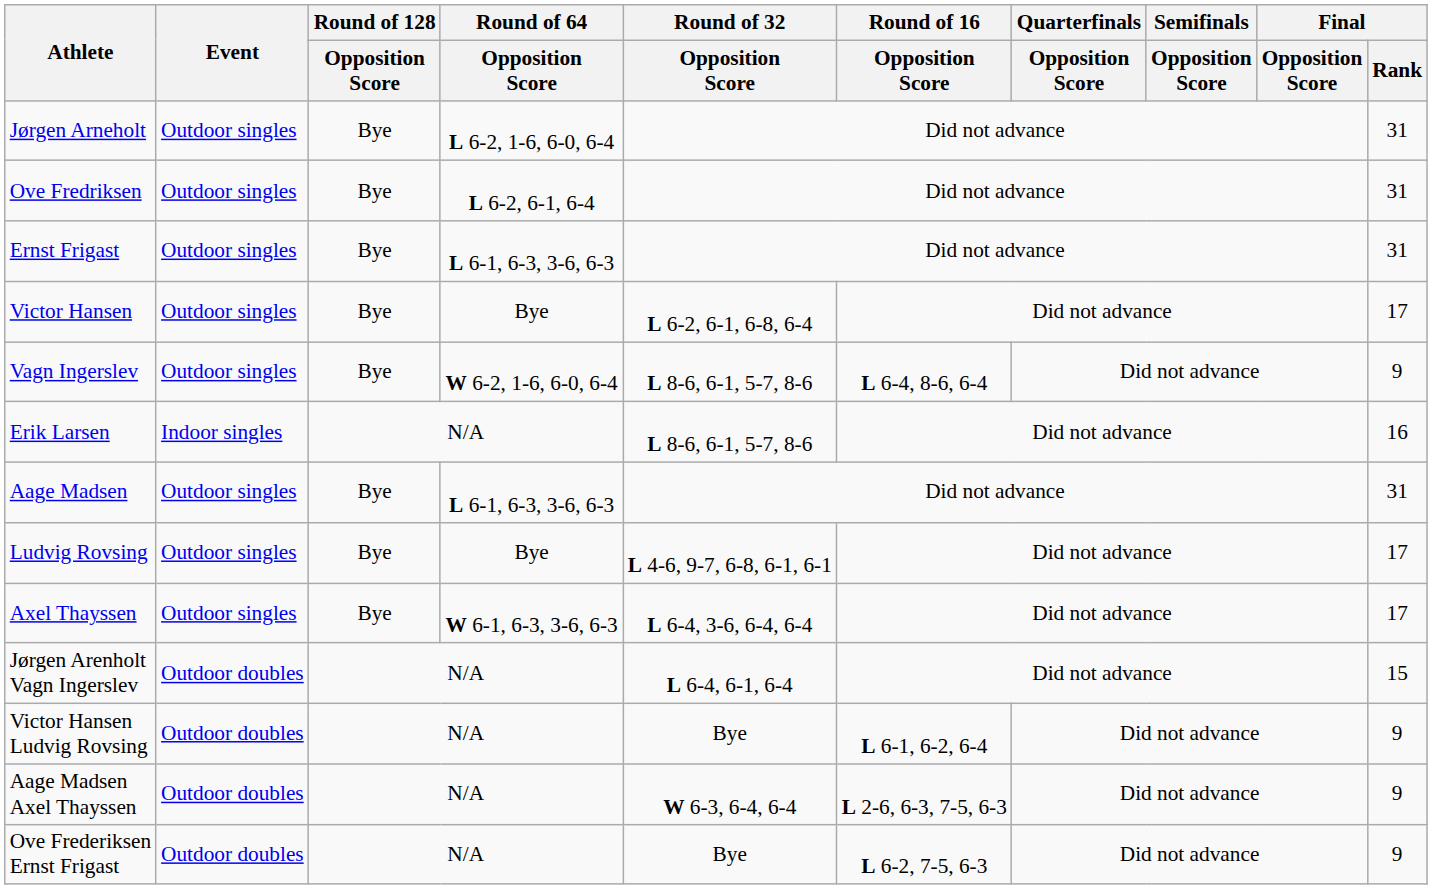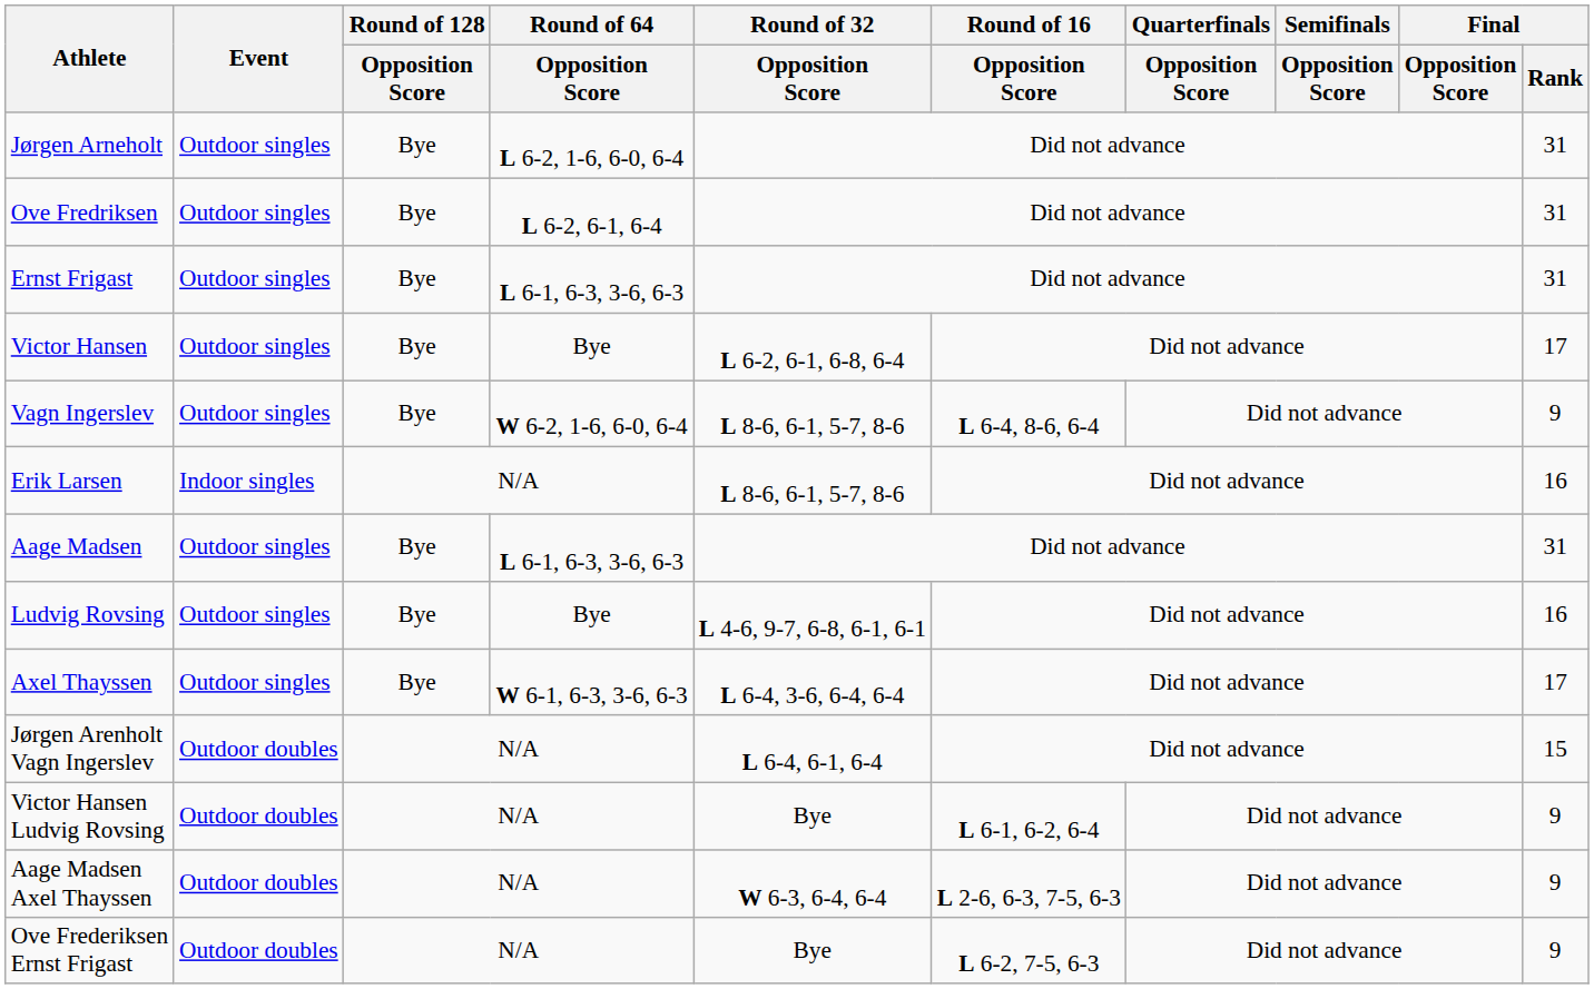Ludvig Rovsing | Final / Rank: 17 -> 16
